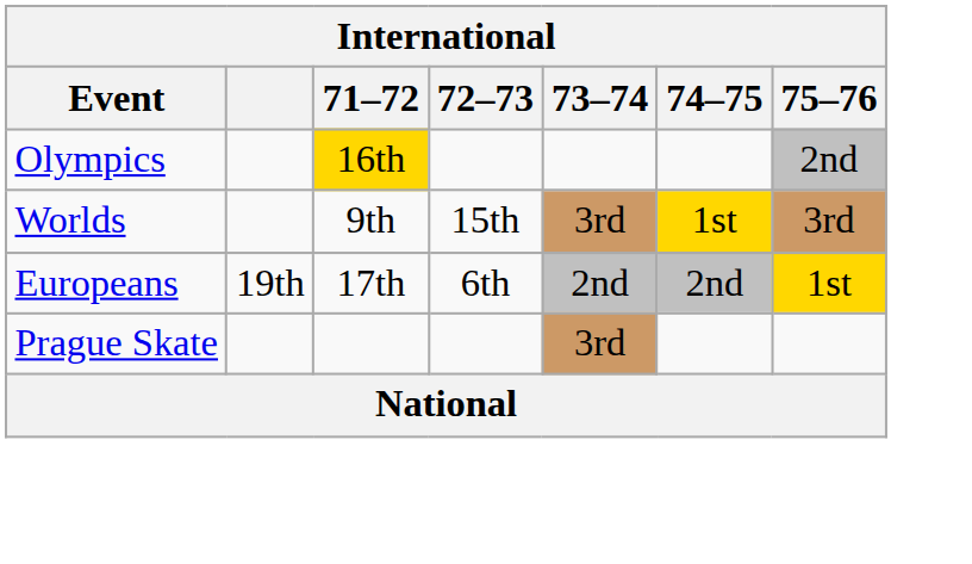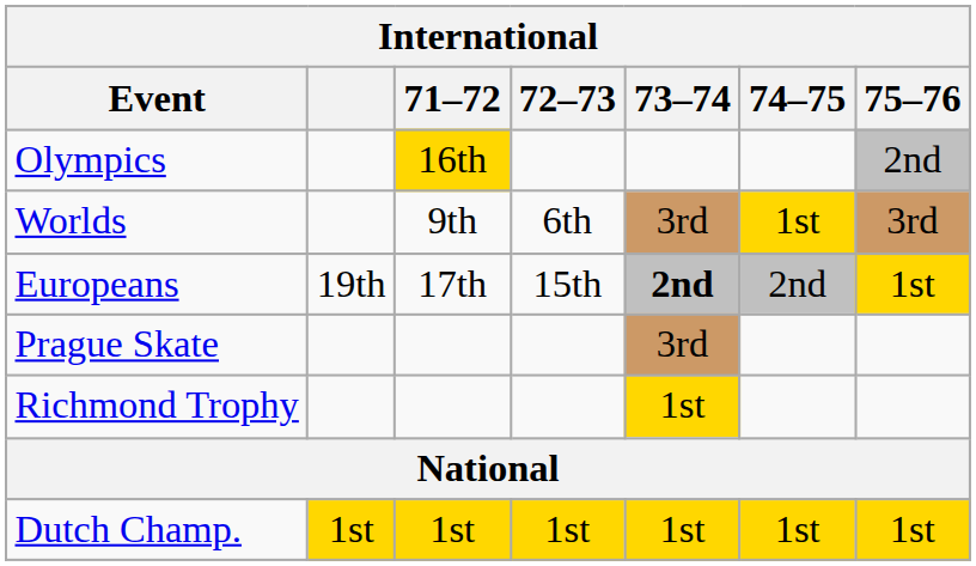Worlds | 72–73: 15th -> 6th
Europeans | 72–73: 6th -> 15th
Europeans | 73–74: normal -> bold
+ row: Richmond Trophy | 1st
+ row: Dutch Champ. | 1st | 1st | 1st | 1st | 1st | 1st
